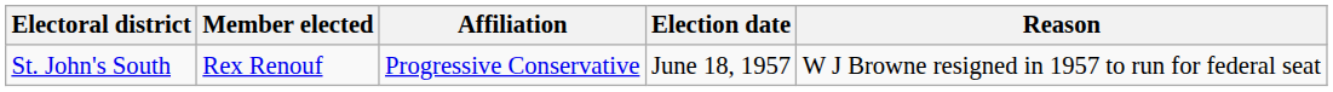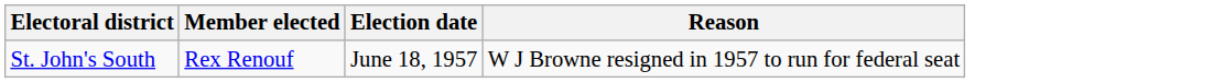- column: Affiliation | Progressive Conservative
